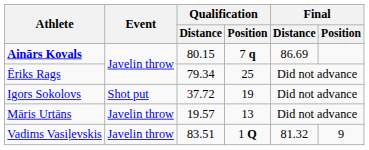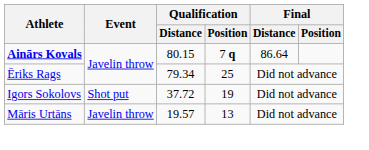Ainārs Kovals | Final / Distance: 86.69 -> 86.64
- row: Vadims Vasiļevskis | Javelin throw | 83.51 | 1 Q | 81.32 | 9
